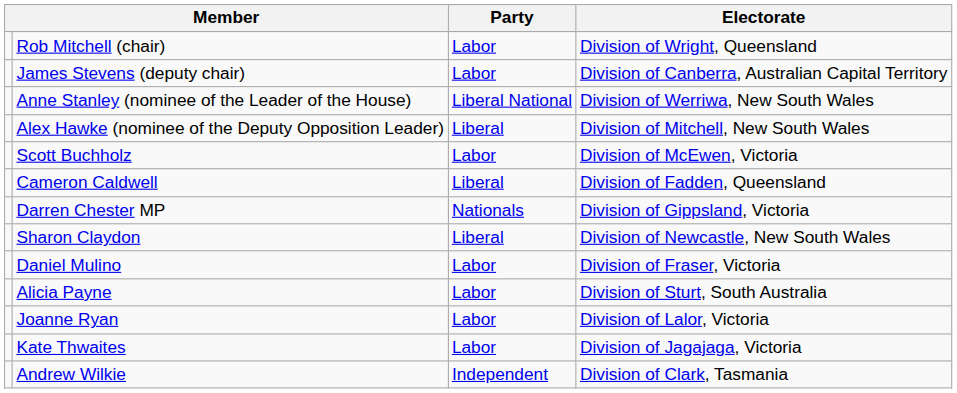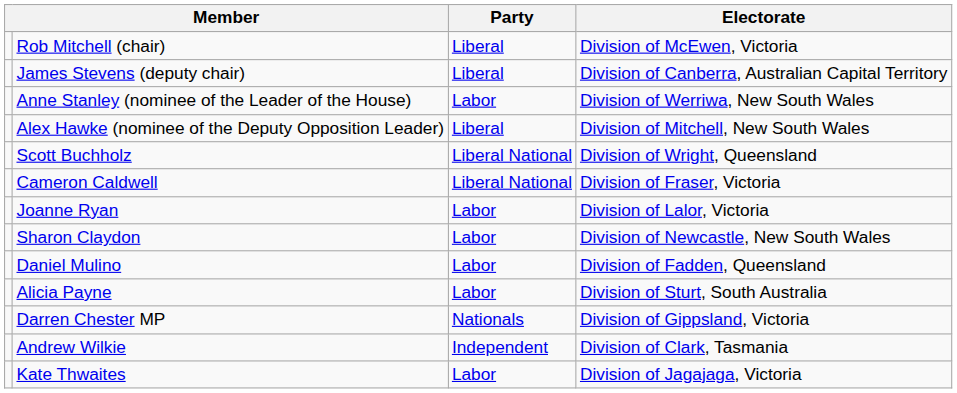Rob Mitchell (chair) | Party: Labor -> Liberal
Rob Mitchell (chair) | Electorate: Division of Wright, Queensland -> Division of McEwen, Victoria
James Stevens (deputy chair) | Party: Labor -> Liberal
Anne Stanley (nominee of the Leader of the House) | Party: Liberal National -> Labor
Scott Buchholz | Party: Labor -> Liberal National
Scott Buchholz | Electorate: Division of McEwen, Victoria -> Division of Wright, Queensland
Cameron Caldwell | Party: Liberal -> Liberal National
Cameron Caldwell | Electorate: Division of Fadden, Queensland -> Division of Fraser, Victoria
rows swapped: Darren Chester MP <-> Joanne Ryan
Sharon Claydon | Party: Liberal -> Labor
Daniel Mulino | Electorate: Division of Fraser, Victoria -> Division of Fadden, Queensland
rows swapped: Kate Thwaites <-> Andrew Wilkie
